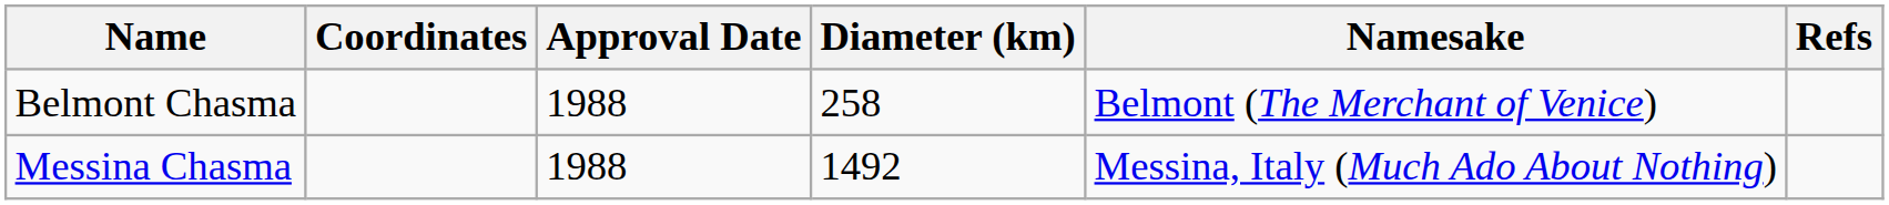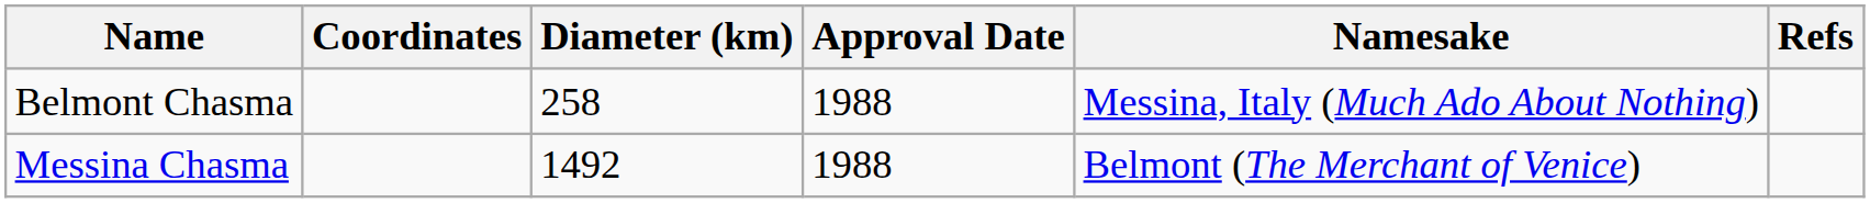columns swapped: Diameter (km) <-> Approval Date
Belmont Chasma | Namesake: Belmont (The Merchant of Venice) -> Messina, Italy (Much Ado About Nothing)
Messina Chasma | Namesake: Messina, Italy (Much Ado About Nothing) -> Belmont (The Merchant of Venice)
